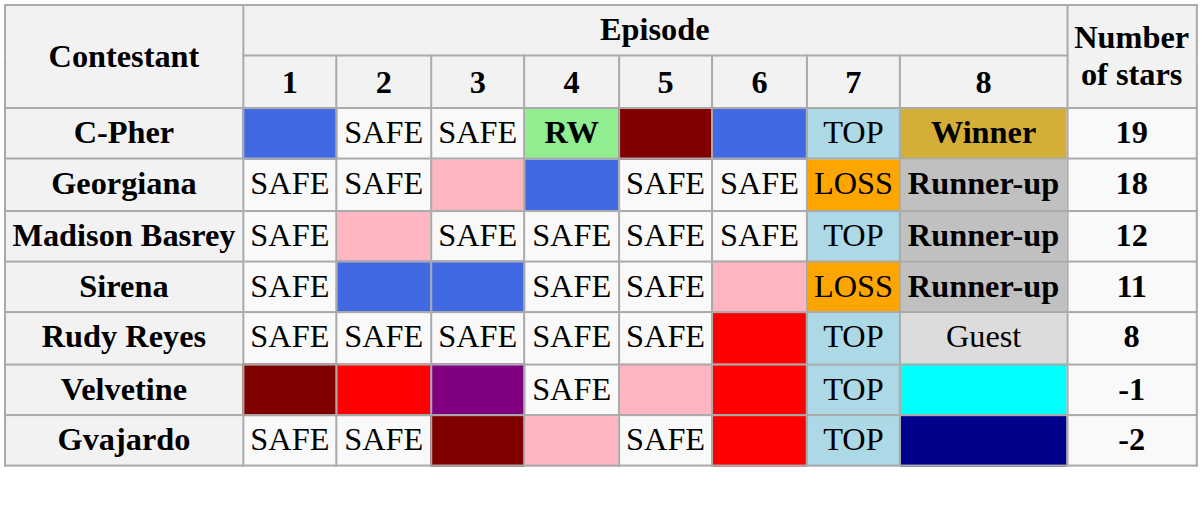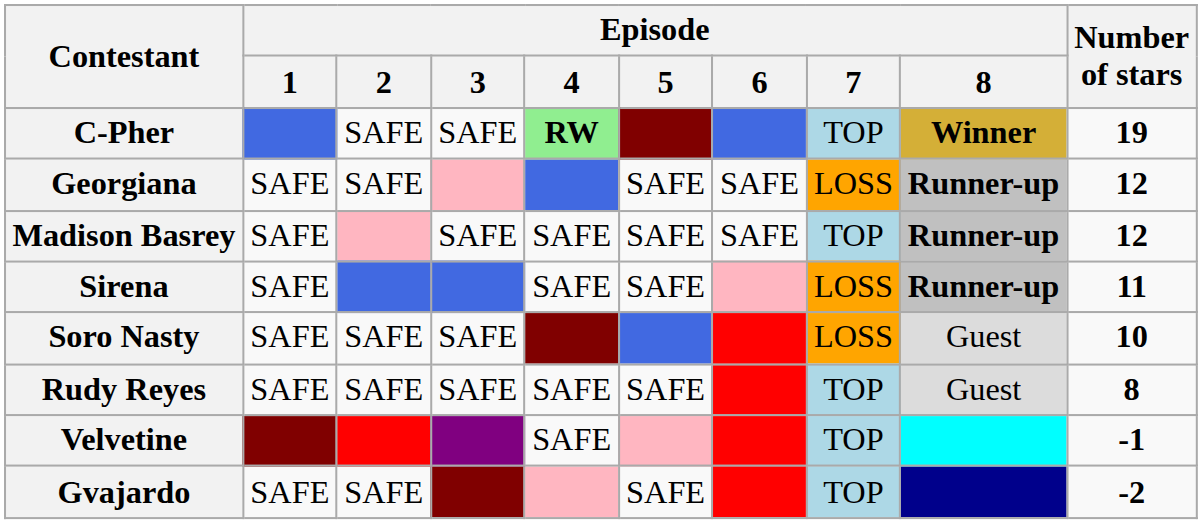Georgiana | Number of stars: 18 -> 12
+ row: Soro Nasty | SAFE | SAFE | SAFE | LOSS | Guest | 10
